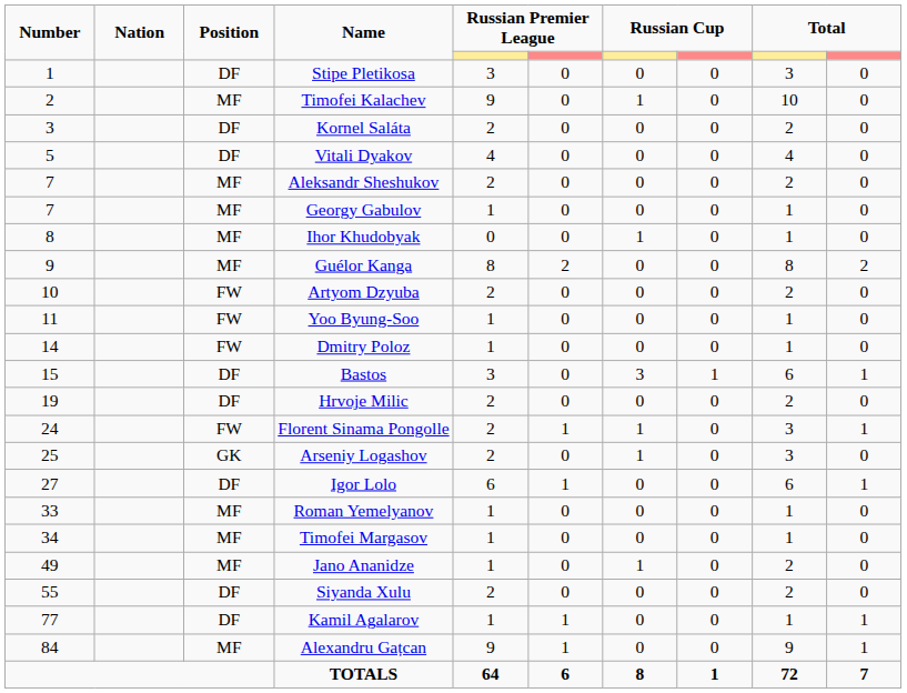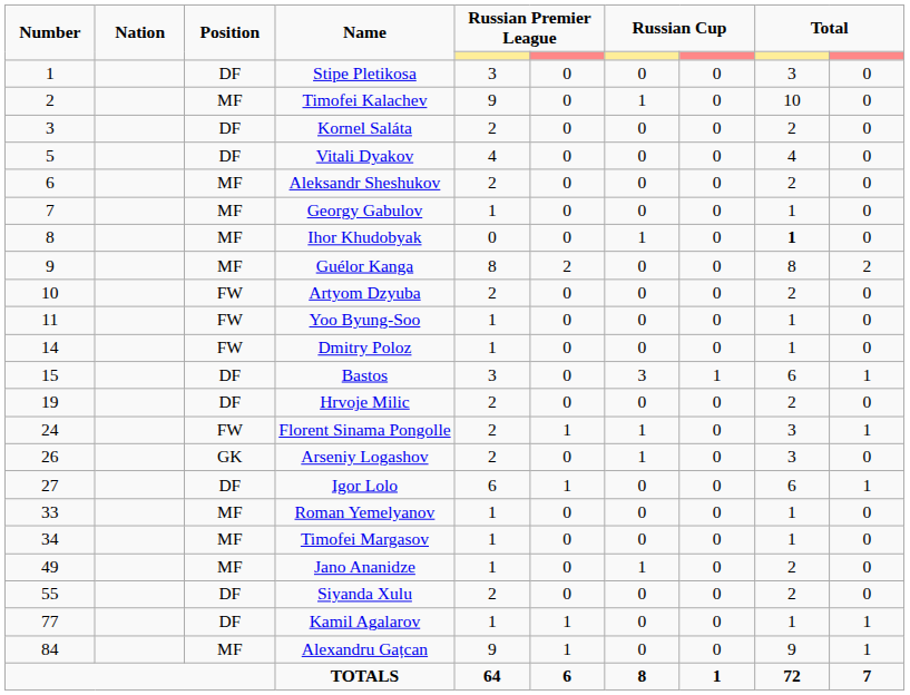Aleksandr Sheshukov | Number: 7 -> 6
Ihor Khudobyak | column 9: normal -> bold
Arseniy Logashov | Number: 25 -> 26
